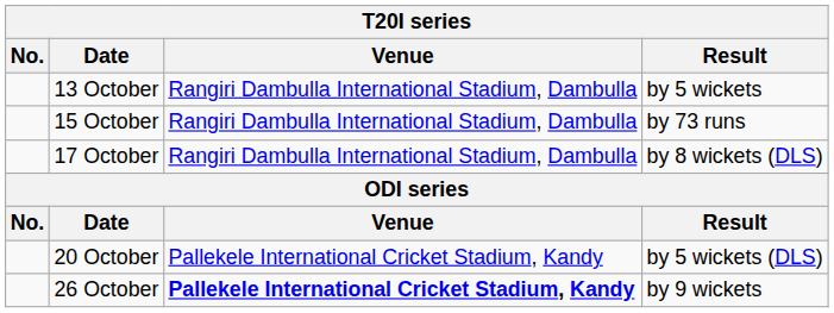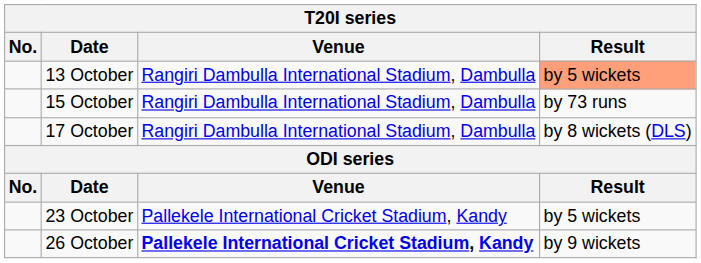13 October | Result: no background -> lightsalmon background
- row: 20 October | Pallekele International Cricket Stadium, Kandy | by 5 wickets (DLS)
+ row: 23 October | Pallekele International Cricket Stadium, Kandy | by 5 wickets
